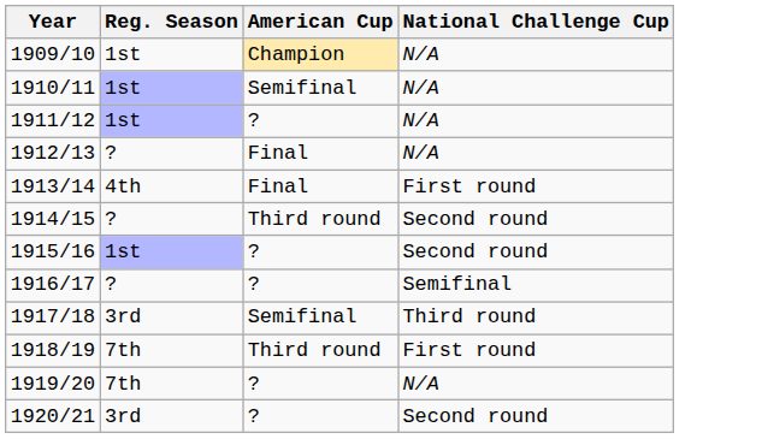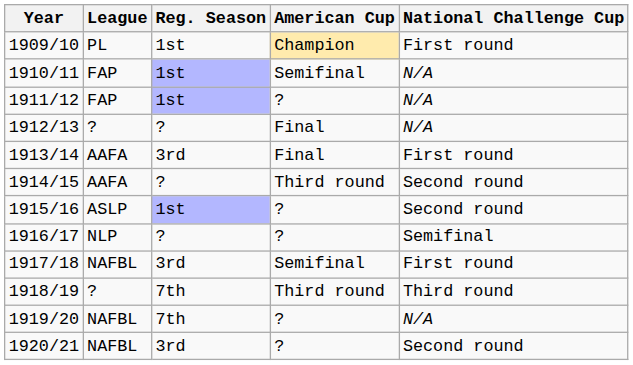+ column: League | PL | FAP | FAP | ? | AAFA | AAFA | ASLP | NLP | NAFBL | ? | NAFBL | NAFBL
1909/10 | National Challenge Cup: N/A -> First round
1913/14 | Reg. Season: 4th -> 3rd
1917/18 | National Challenge Cup: Third round -> First round
1918/19 | National Challenge Cup: First round -> Third round
